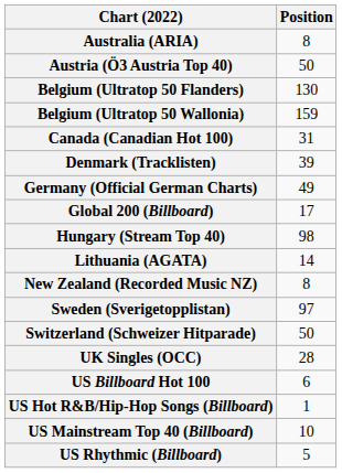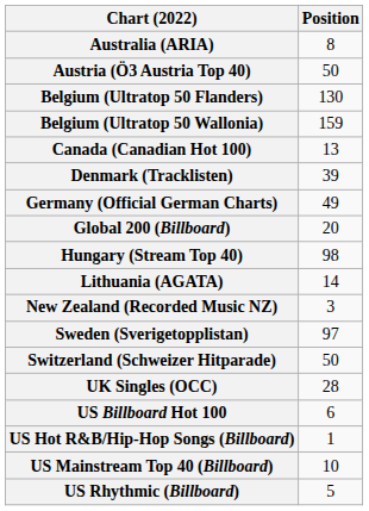Canada (Canadian Hot 100) | Position: 31 -> 13
Global 200 (Billboard) | Position: 17 -> 20
New Zealand (Recorded Music NZ) | Position: 8 -> 3
